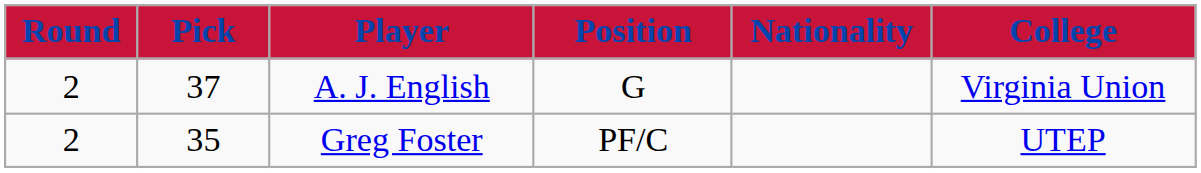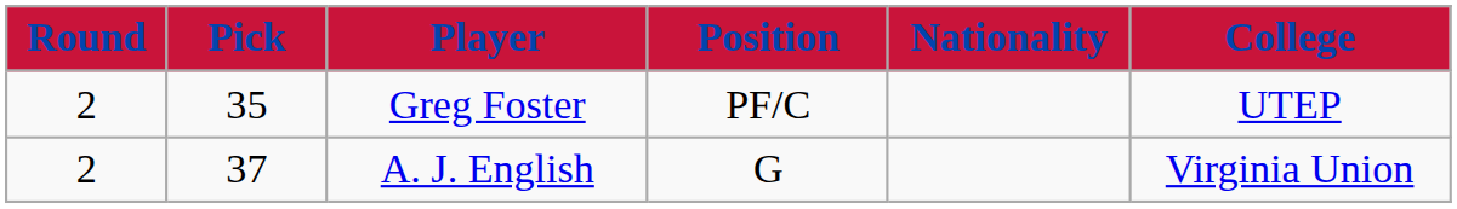rows swapped: Greg Foster <-> A. J. English
